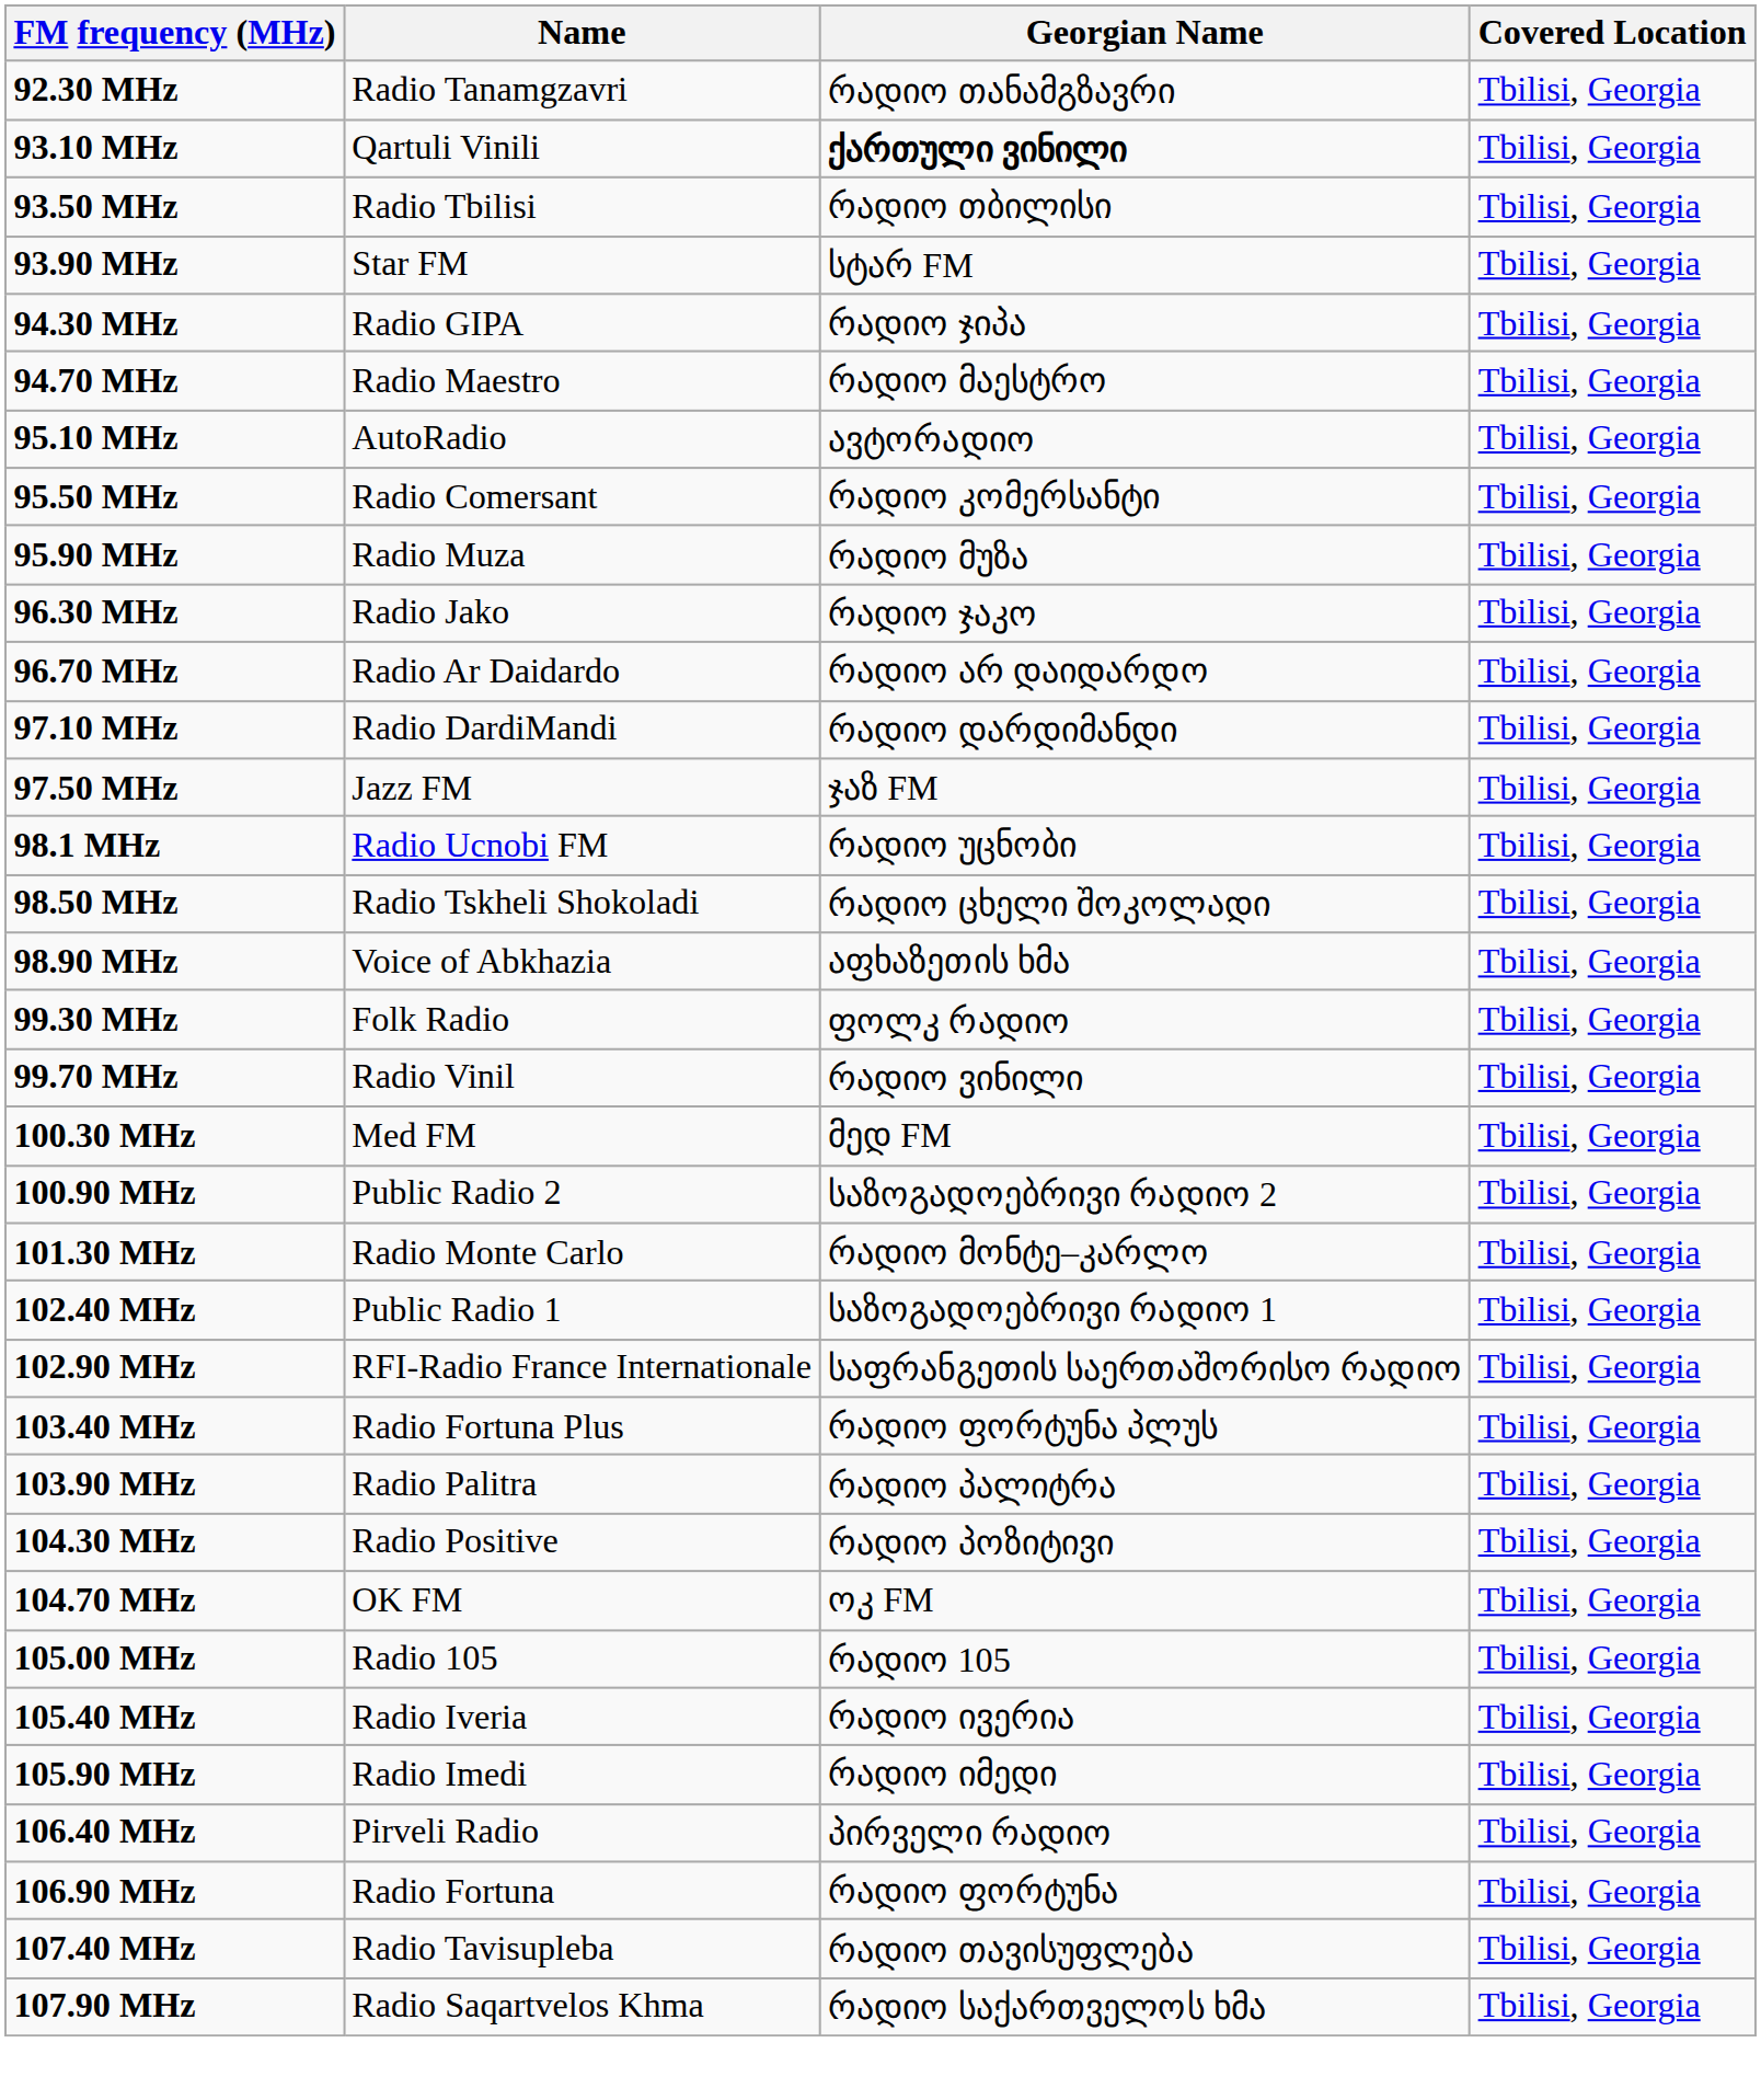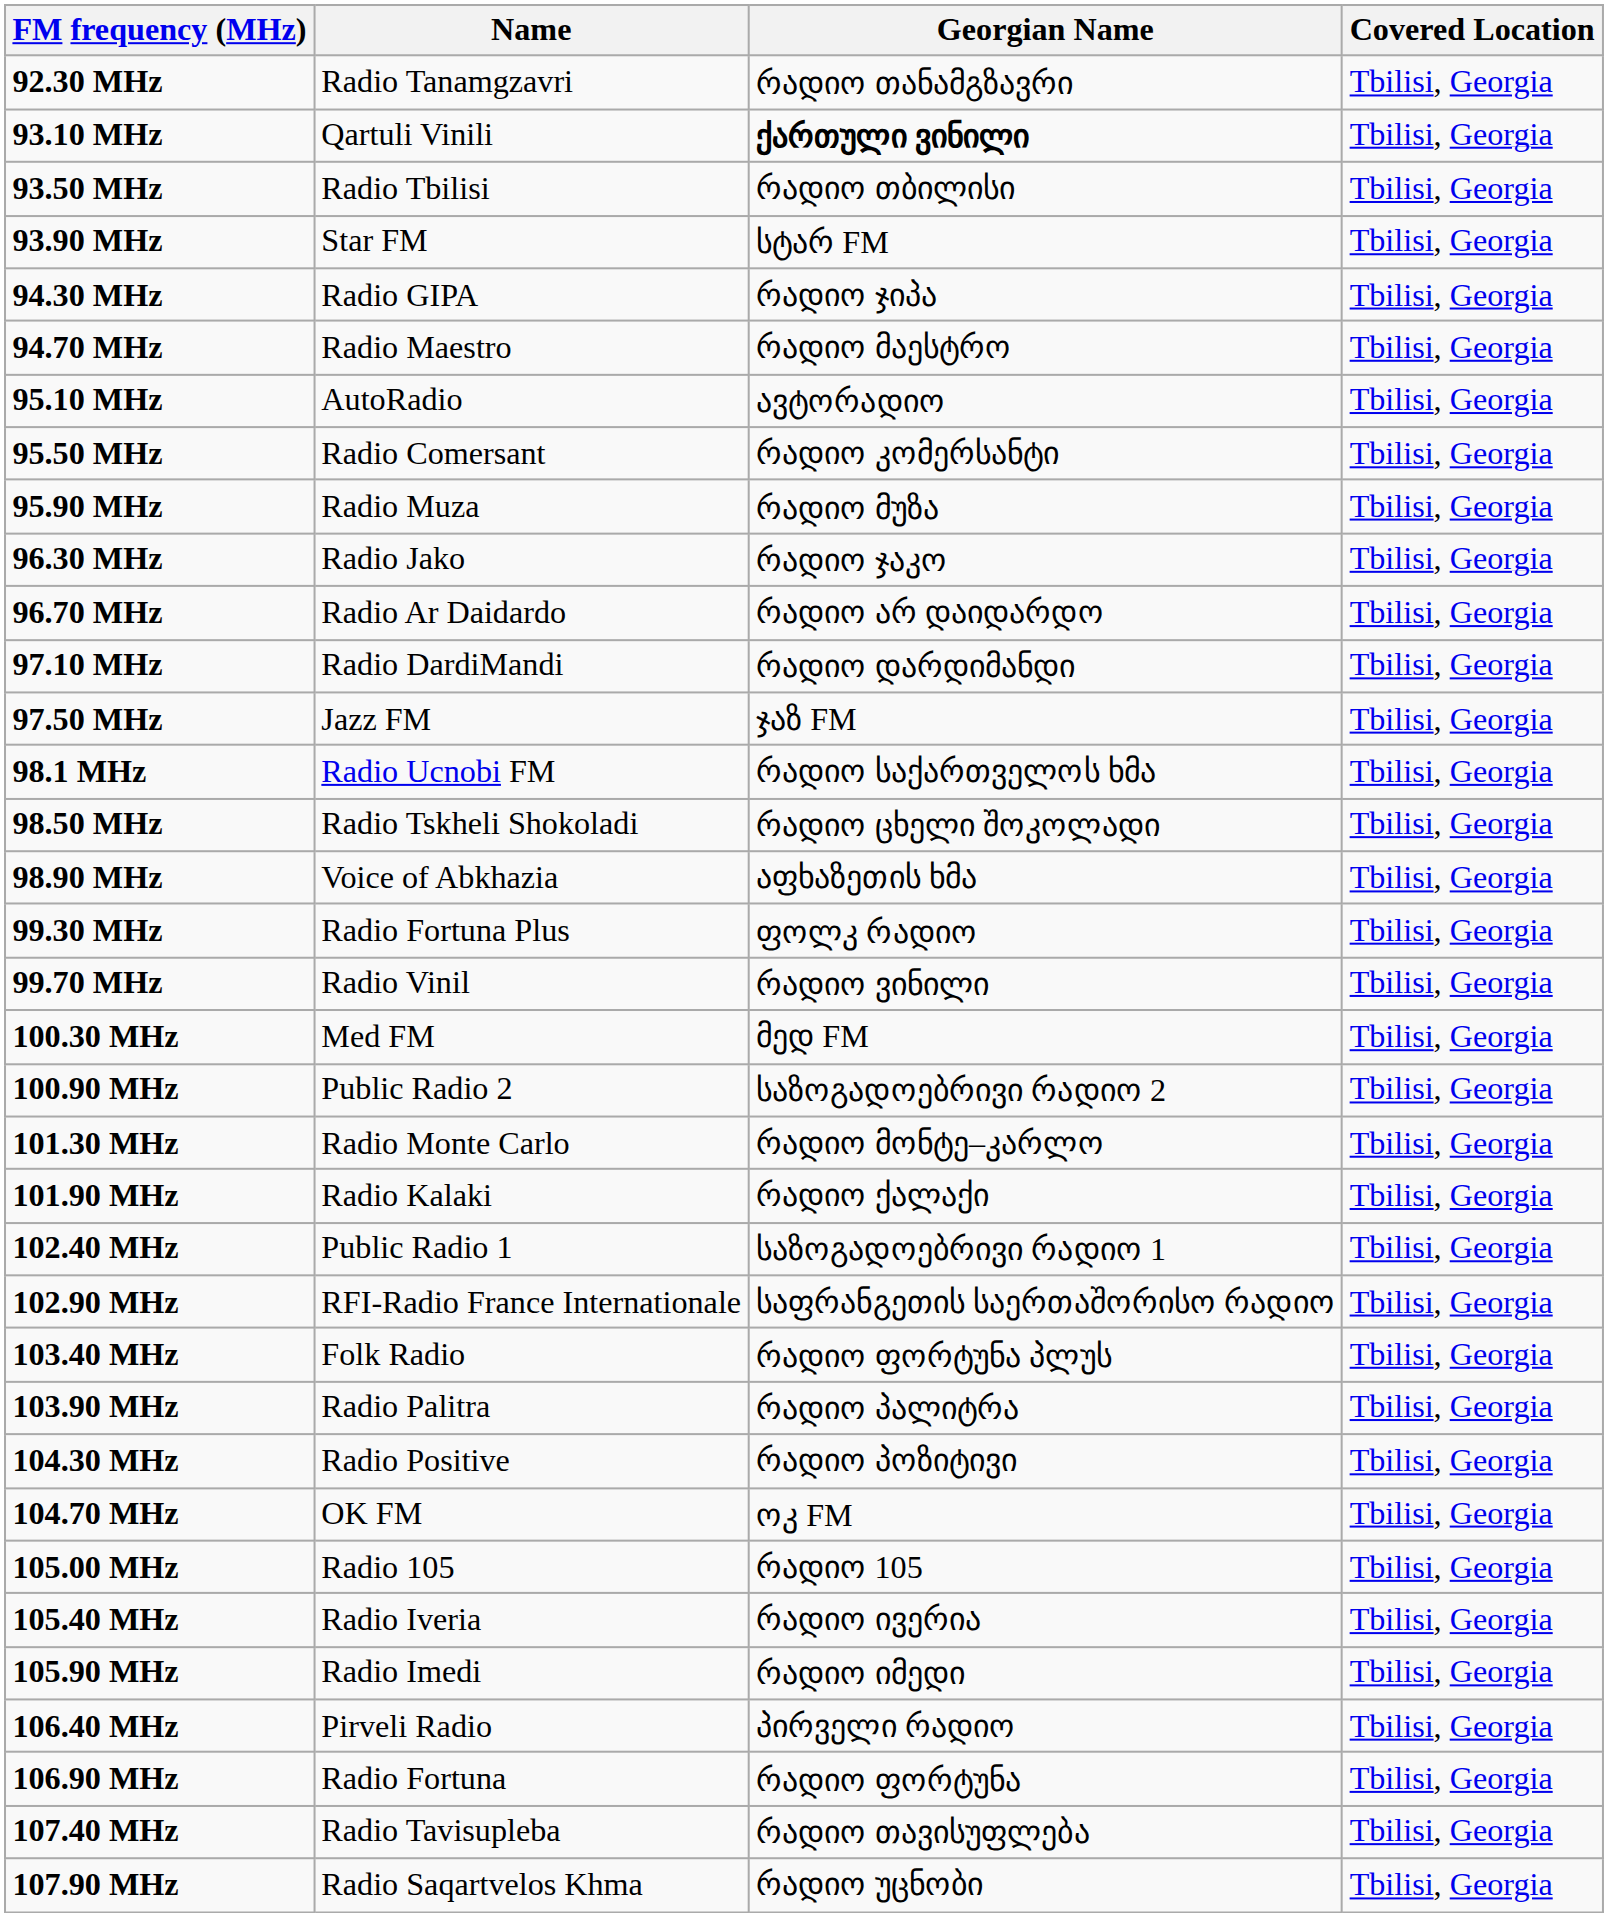98.1 MHz | Georgian Name: რადიო უცნობი -> რადიო საქართველოს ხმა
99.30 MHz | Name: Folk Radio -> Radio Fortuna Plus
+ row: 101.90 MHz | Radio Kalaki | რადიო ქალაქი | Tbilisi, Georgia
103.40 MHz | Name: Radio Fortuna Plus -> Folk Radio
107.90 MHz | Georgian Name: რადიო საქართველოს ხმა -> რადიო უცნობი
